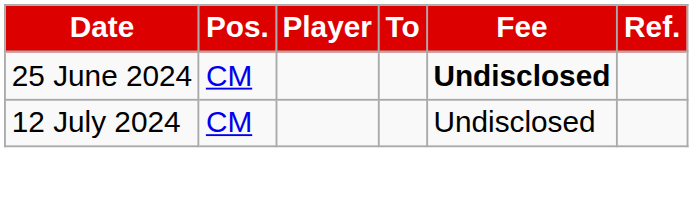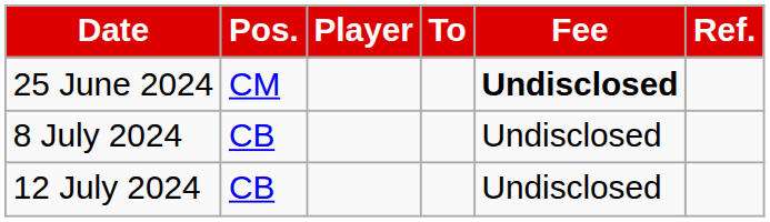+ row: 8 July 2024 | CB | Undisclosed
12 July 2024 | Pos.: CM -> CB
